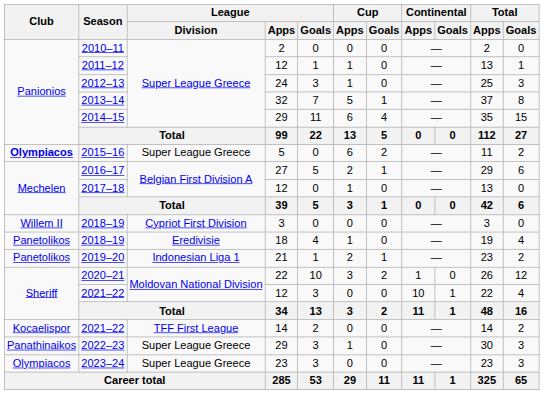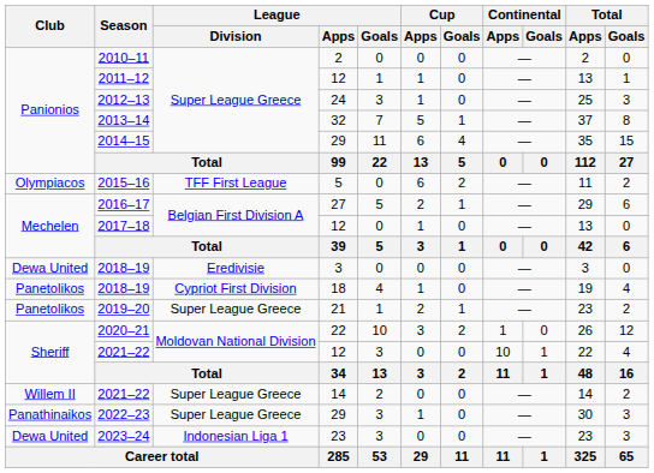2015–16 | Club: bold -> normal
2015–16 | League / Division: Super League Greece -> TFF First League
2018–19 / 3 | Club: Willem II -> Dewa United
2018–19 / 3 | League / Division: Cypriot First Division -> Eredivisie
2018–19 / 18 | League / Division: Eredivisie -> Cypriot First Division
2019–20 | League / Division: Indonesian Liga 1 -> Super League Greece
2021–22 / 14 | Club: Kocaelispor -> Willem II
2021–22 / 14 | League / Division: TFF First League -> Super League Greece
2023–24 | Club: Olympiacos -> Dewa United
2023–24 | League / Division: Super League Greece -> Indonesian Liga 1
